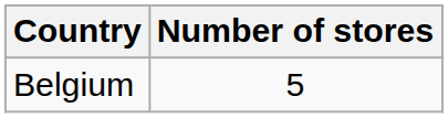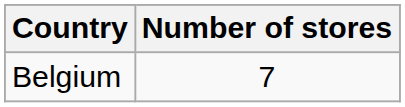Belgium | Number of stores: 5 -> 7
